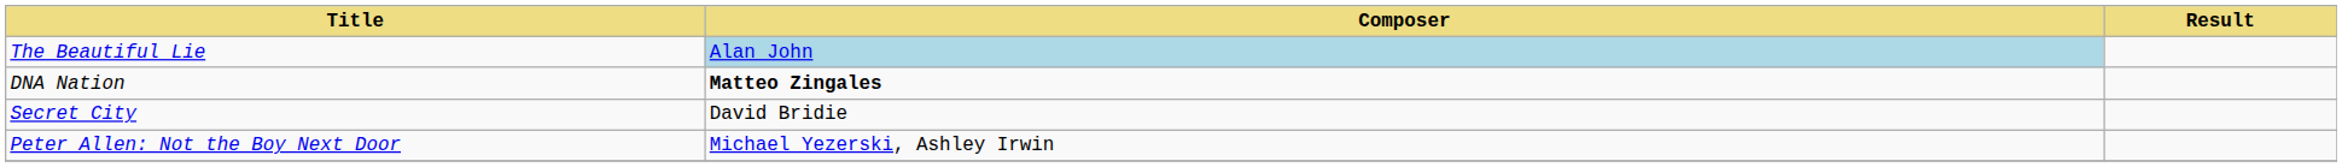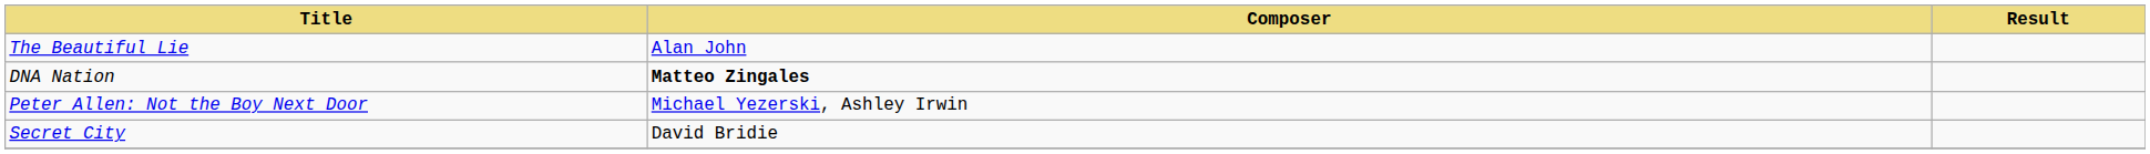The Beautiful Lie | Composer: lightblue background -> no background
rows swapped: Peter Allen: Not the Boy Next Door <-> Secret City
